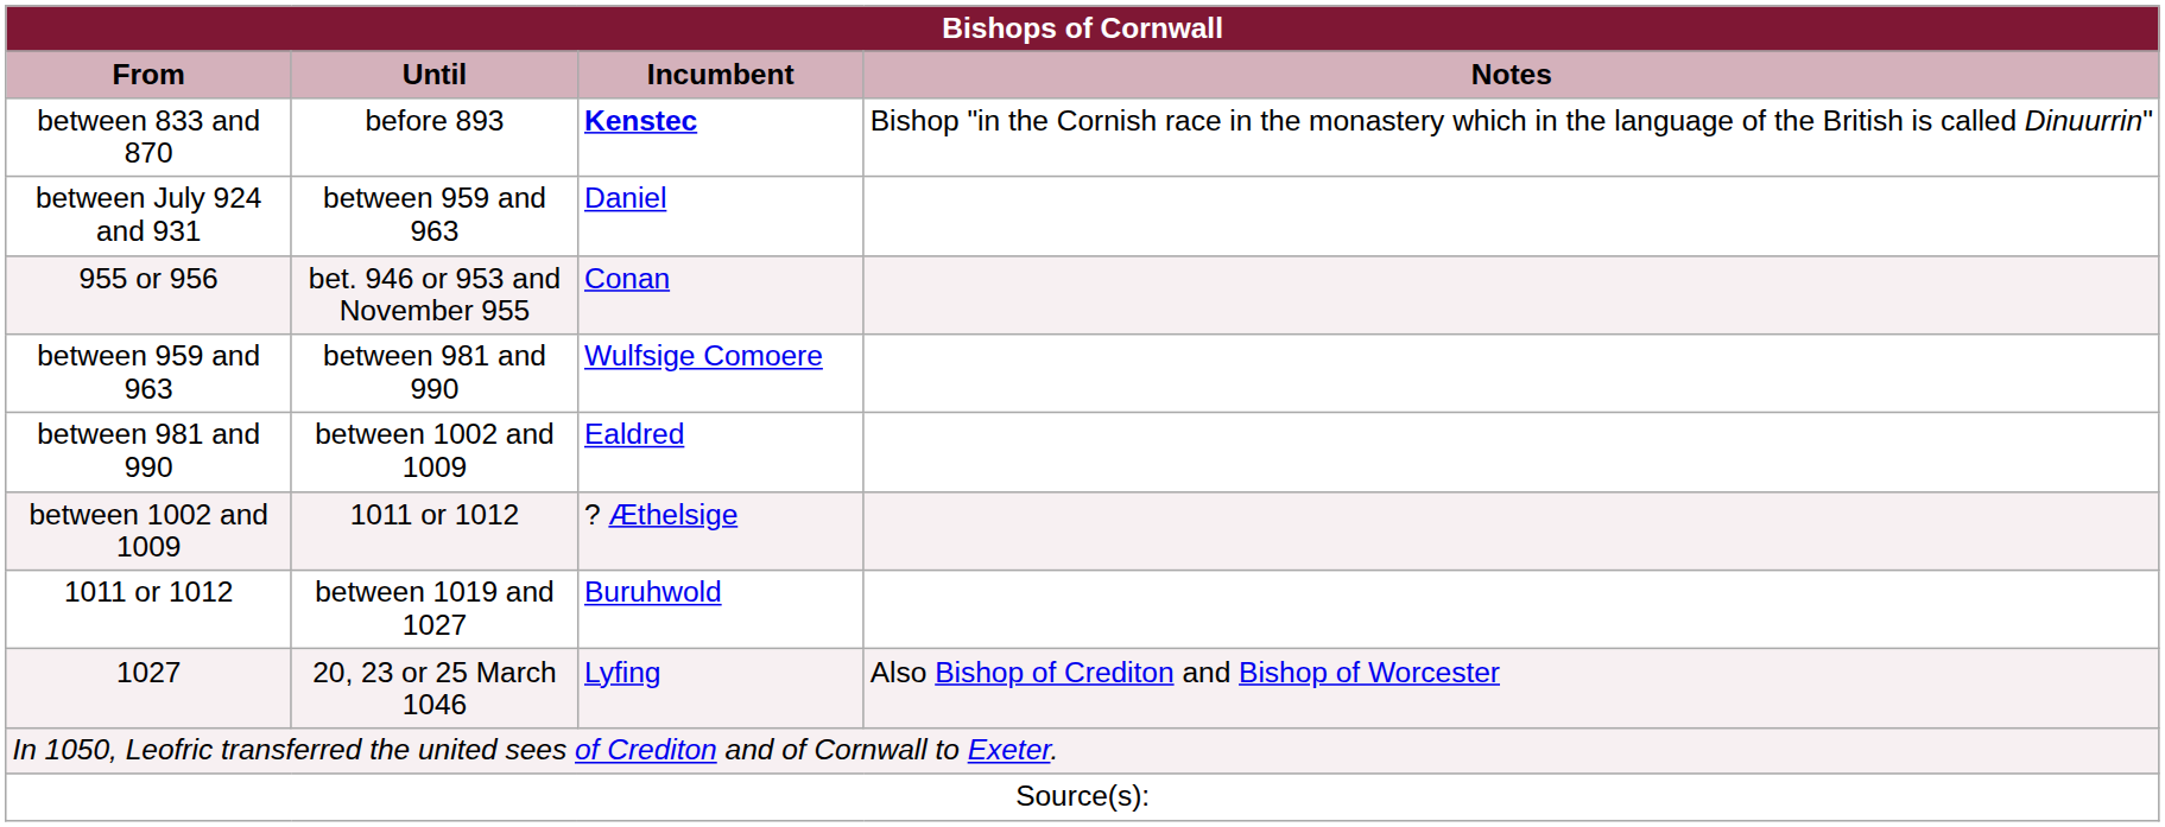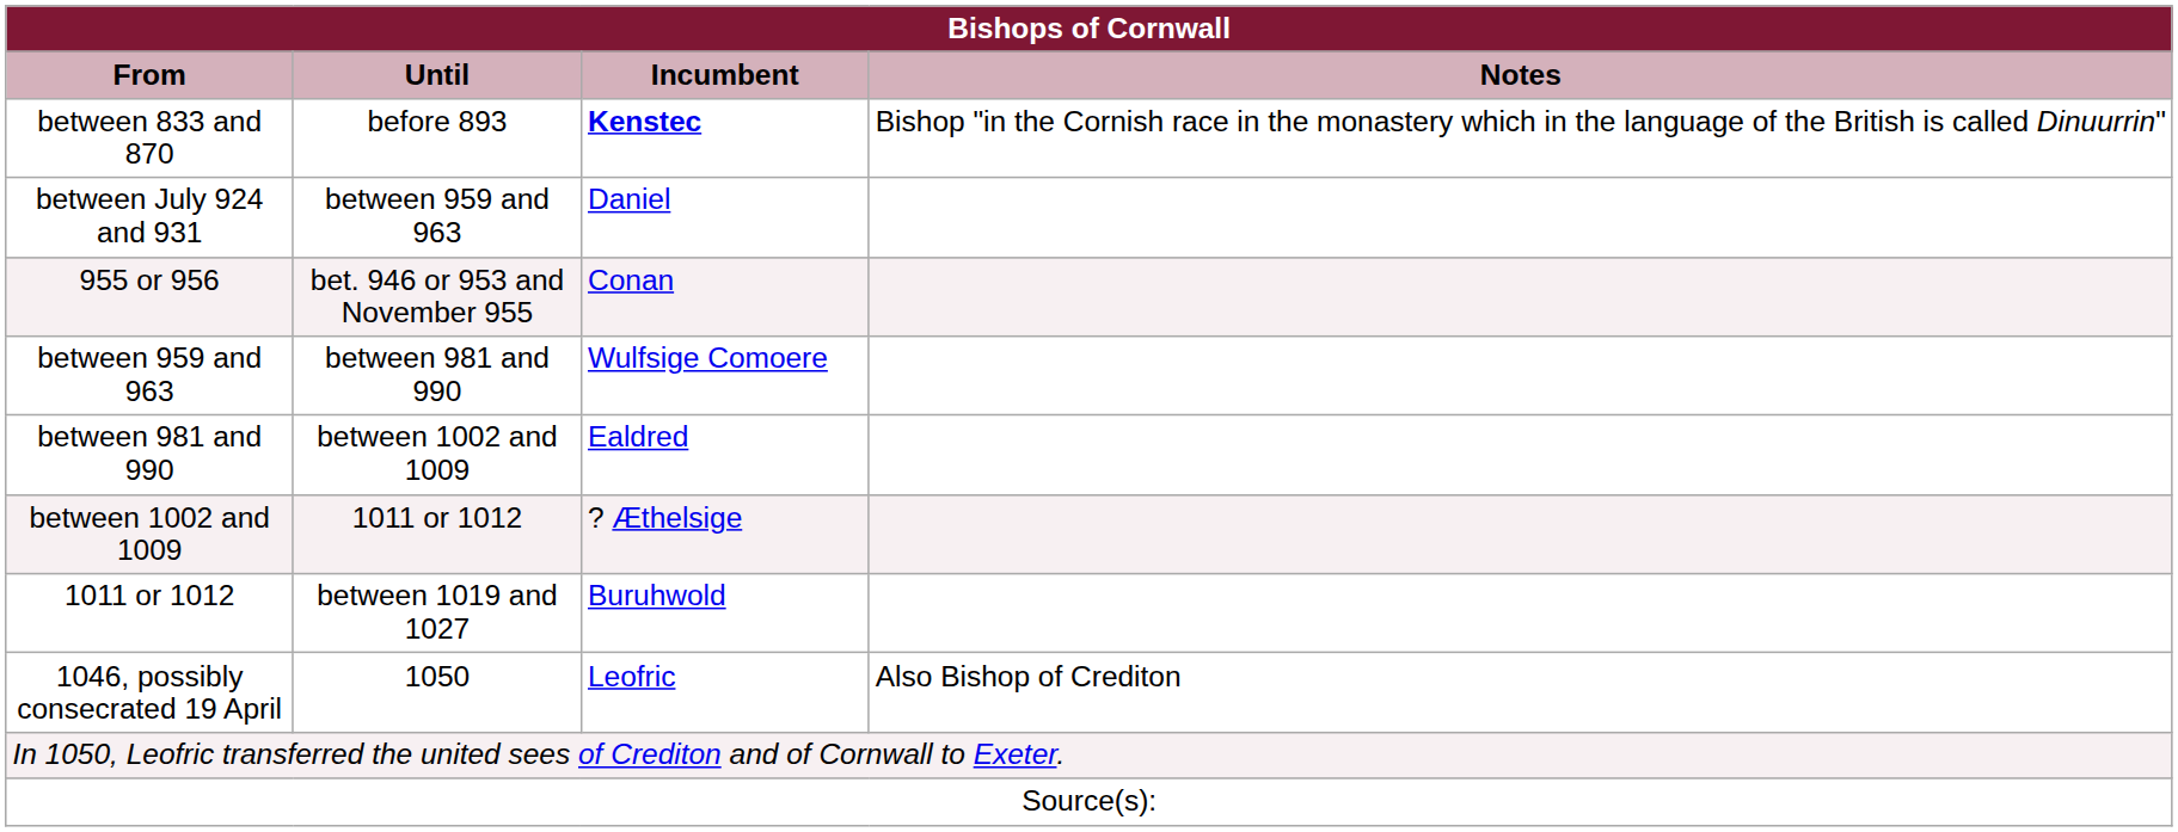- row: 1027 | 20, 23 or 25 March 1046 | Lyfing | Also Bishop of Crediton and Bishop of Worcester
+ row: 1046, possibly consecrated 19 April | 1050 | Leofric | Also Bishop of Crediton
